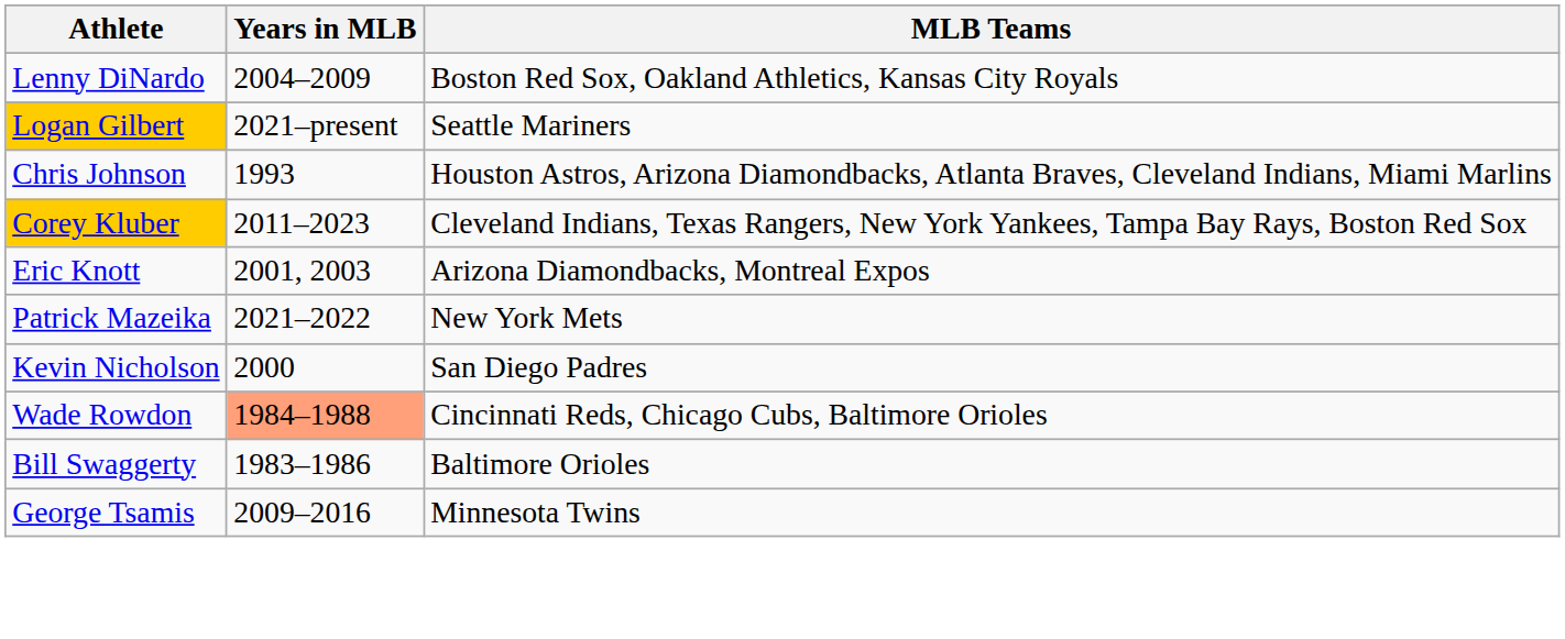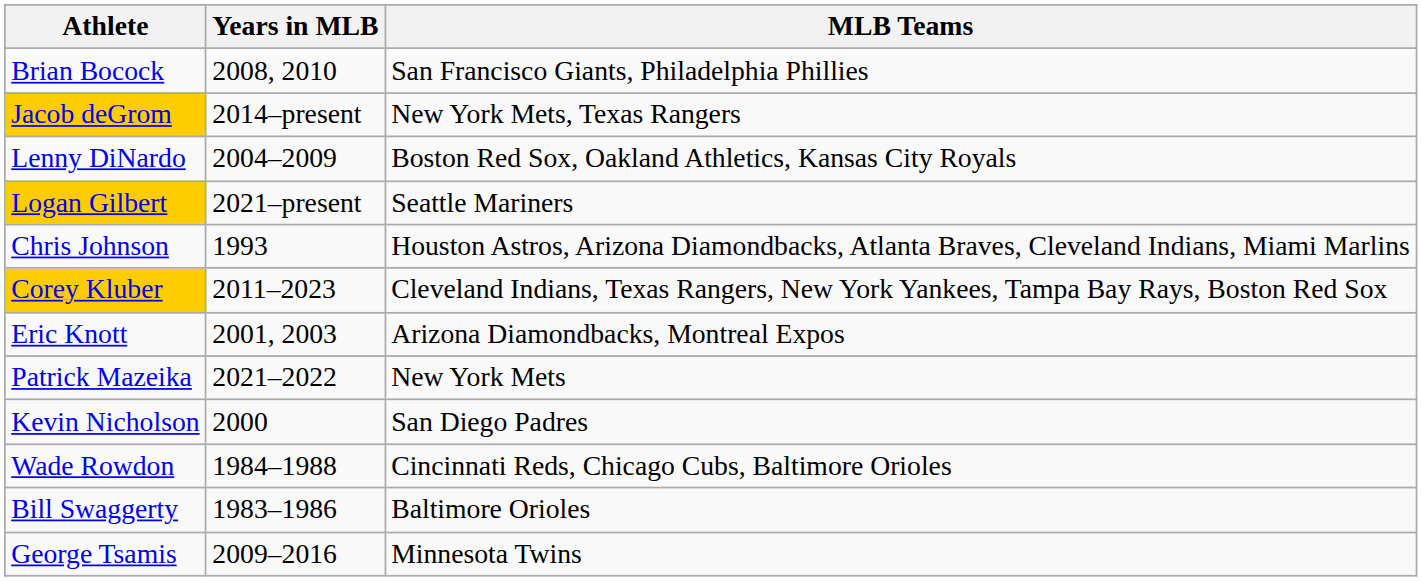+ row: Brian Bocock | 2008, 2010 | San Francisco Giants, Philadelphia Phillies
+ row: Jacob deGrom | 2014–present | New York Mets, Texas Rangers
Wade Rowdon | Years in MLB: lightsalmon background -> no background
